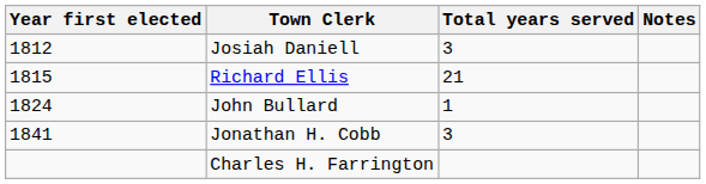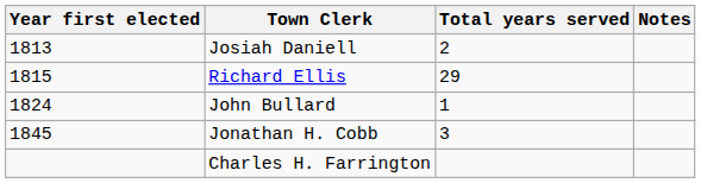Josiah Daniell | Year first elected: 1812 -> 1813
Josiah Daniell | Total years served: 3 -> 2
Richard Ellis | Total years served: 21 -> 29
Jonathan H. Cobb | Year first elected: 1841 -> 1845
